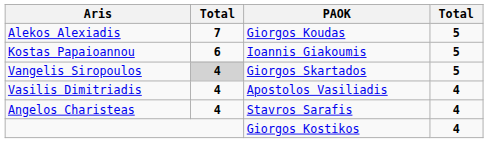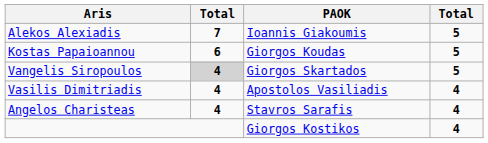Alekos Alexiadis | PAOK: Giorgos Koudas -> Ioannis Giakoumis
Kostas Papaioannou | PAOK: Ioannis Giakoumis -> Giorgos Koudas
